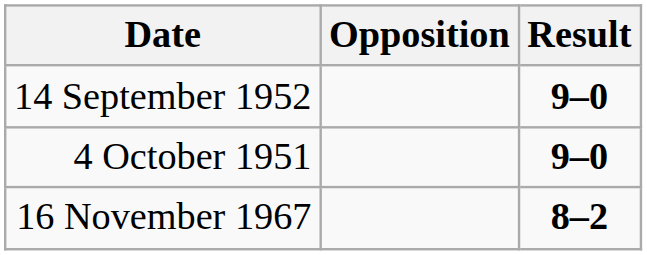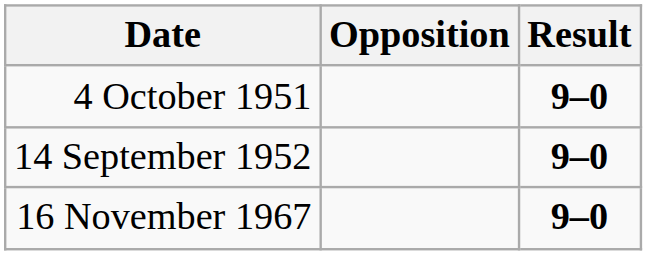rows swapped: 4 October 1951 <-> 14 September 1952
16 November 1967 | Result: 8–2 -> 9–0
